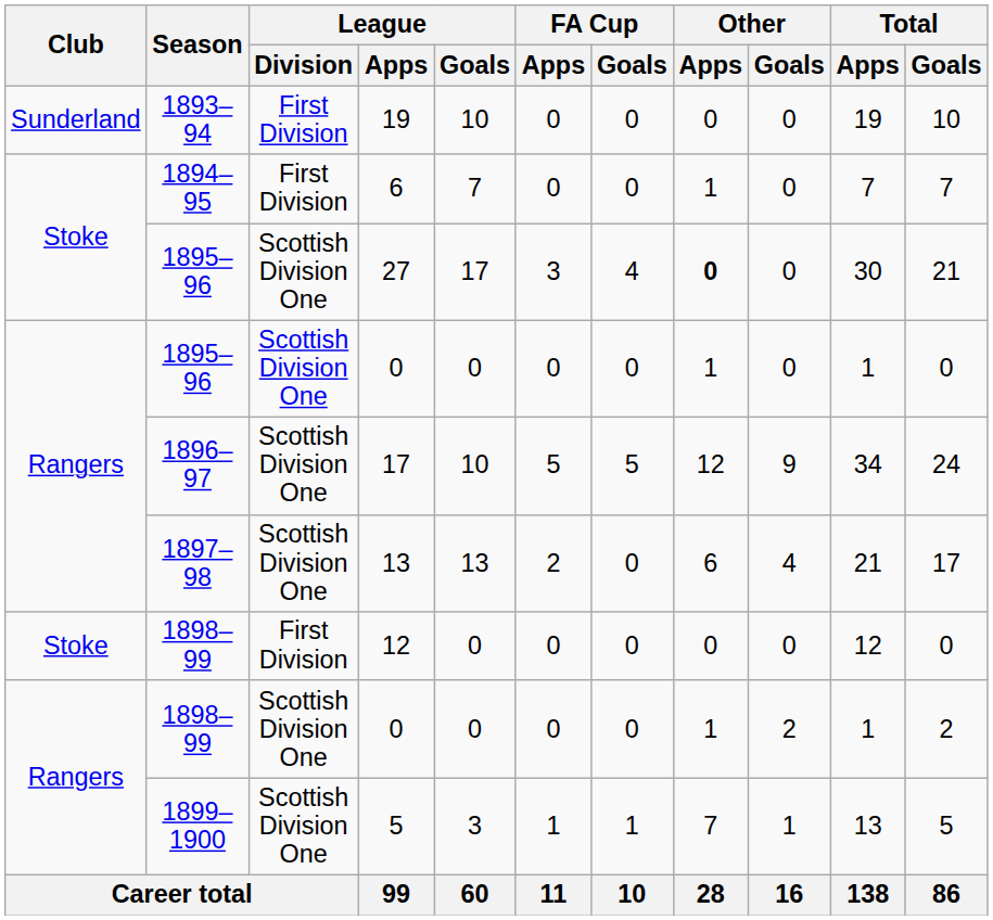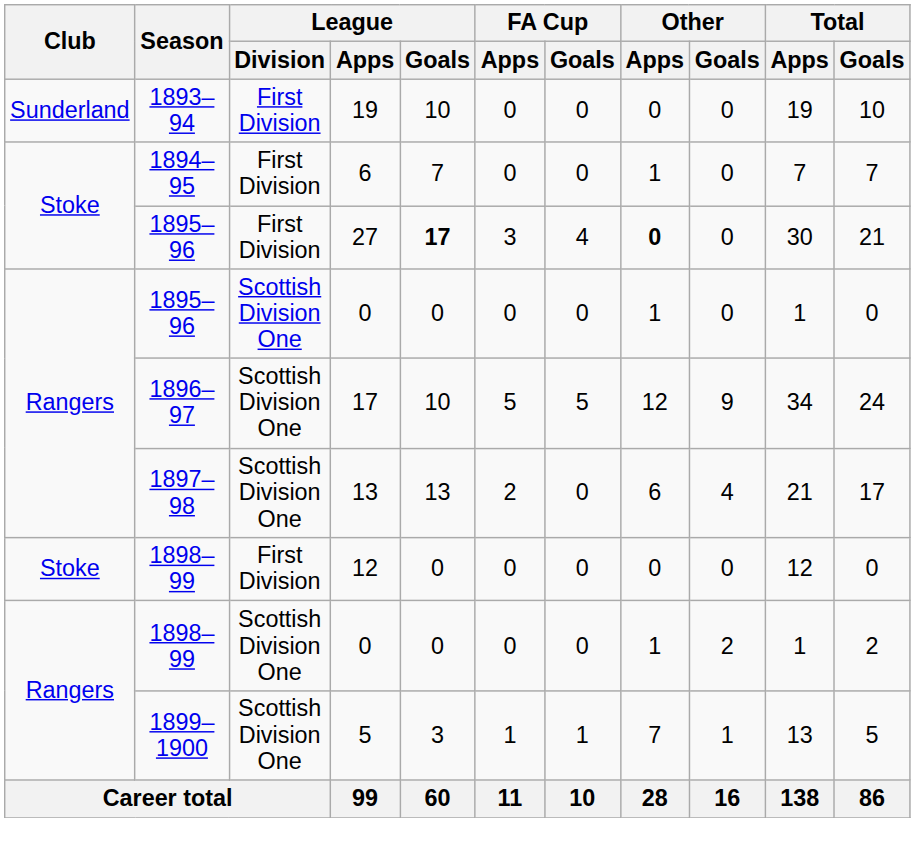27 | League / Division: Scottish Division One -> First Division
27 | League / Goals: normal -> bold
